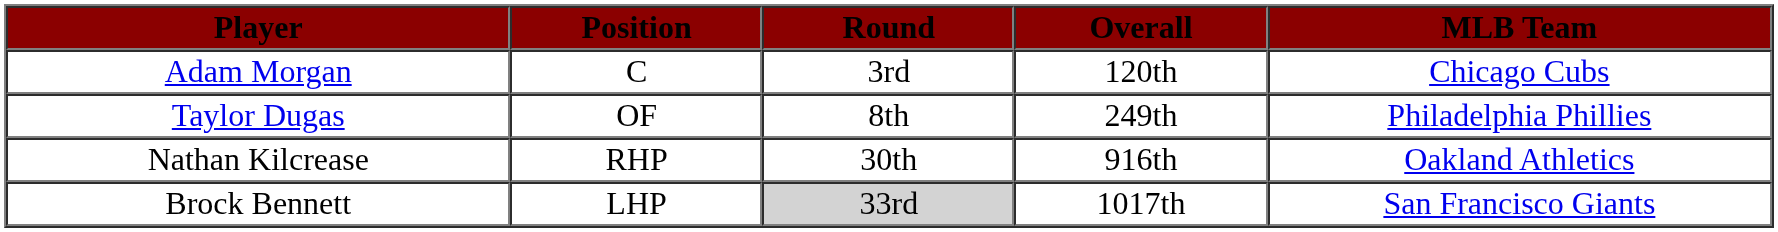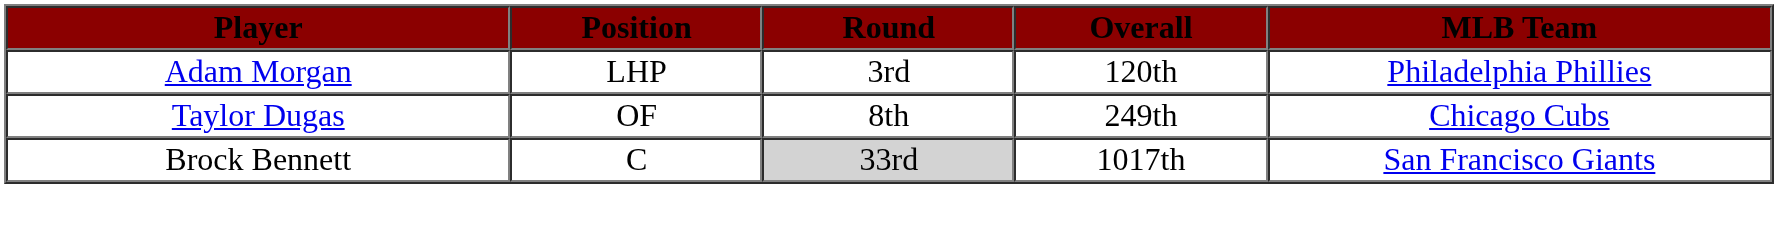Adam Morgan | Position: C -> LHP
Adam Morgan | MLB Team: Chicago Cubs -> Philadelphia Phillies
Taylor Dugas | MLB Team: Philadelphia Phillies -> Chicago Cubs
- row: Nathan Kilcrease | RHP | 30th | 916th | Oakland Athletics
Brock Bennett | Position: LHP -> C
